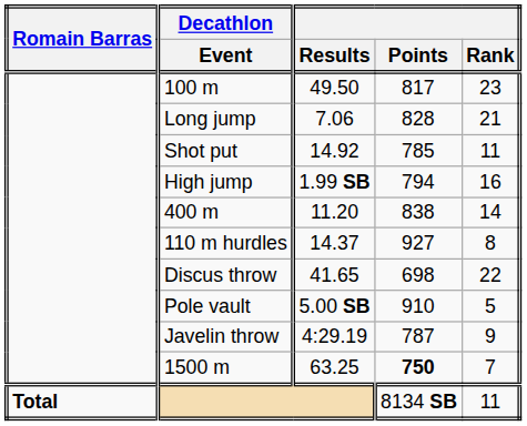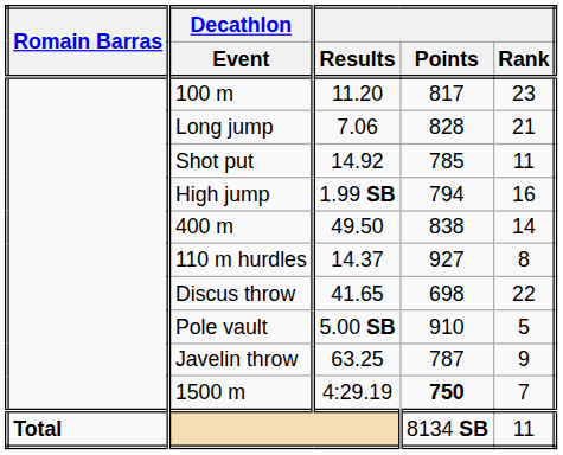100 m | Results: 49.50 -> 11.20
400 m | Results: 11.20 -> 49.50
Javelin throw | Results: 4:29.19 -> 63.25
1500 m | Results: 63.25 -> 4:29.19
